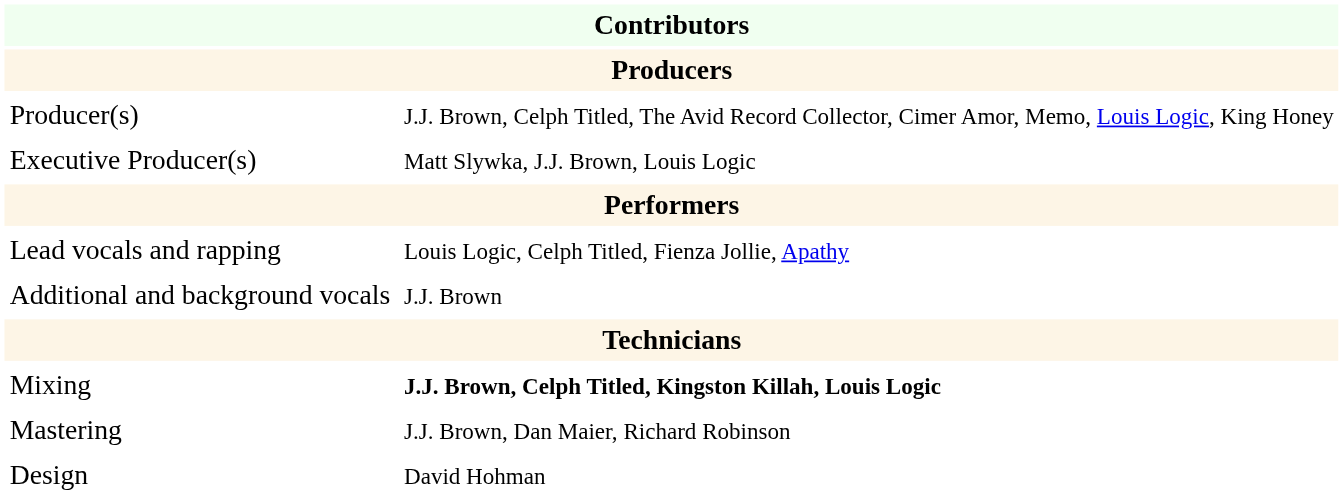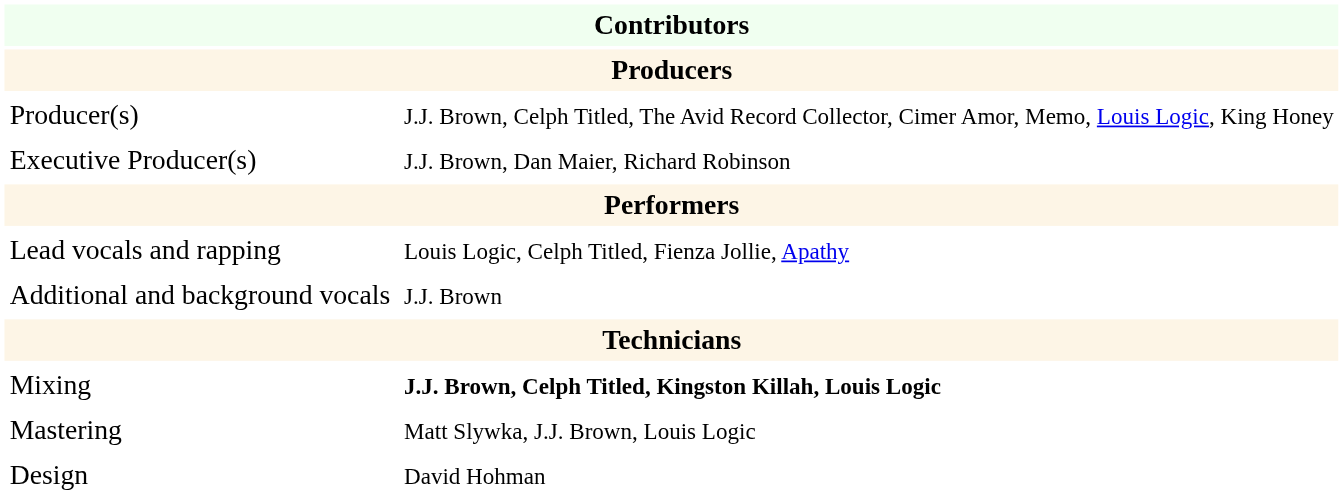Executive Producer(s) | column 2: Matt Slywka, J.J. Brown, Louis Logic -> J.J. Brown, Dan Maier, Richard Robinson
Mastering | column 2: J.J. Brown, Dan Maier, Richard Robinson -> Matt Slywka, J.J. Brown, Louis Logic
